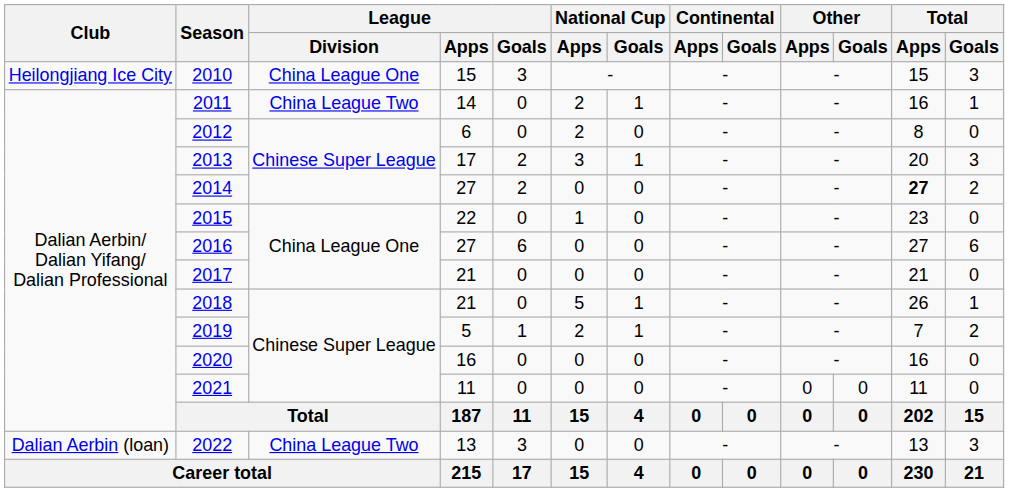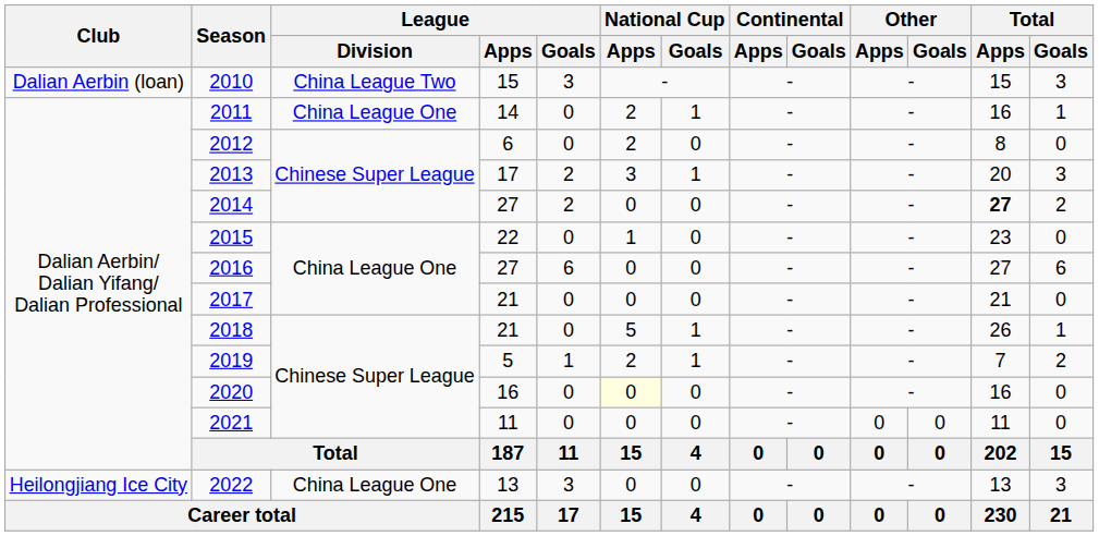2010 | Club: Heilongjiang Ice City -> Dalian Aerbin (loan)
2010 | League / Division: China League One -> China League Two
2011 | League / Division: China League Two -> China League One
2020 | National Cup / Apps: no background -> lightyellow background
2022 | Club: Dalian Aerbin (loan) -> Heilongjiang Ice City
2022 | League / Division: China League Two -> China League One
